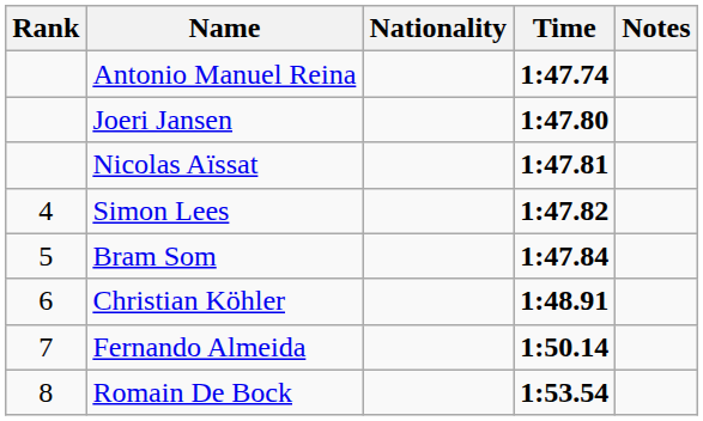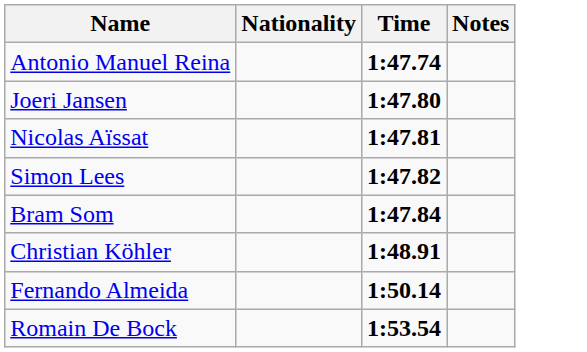- column: Rank | 4 | 5 | 6 | 7 | 8
